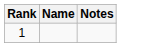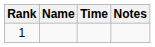+ column: Time
